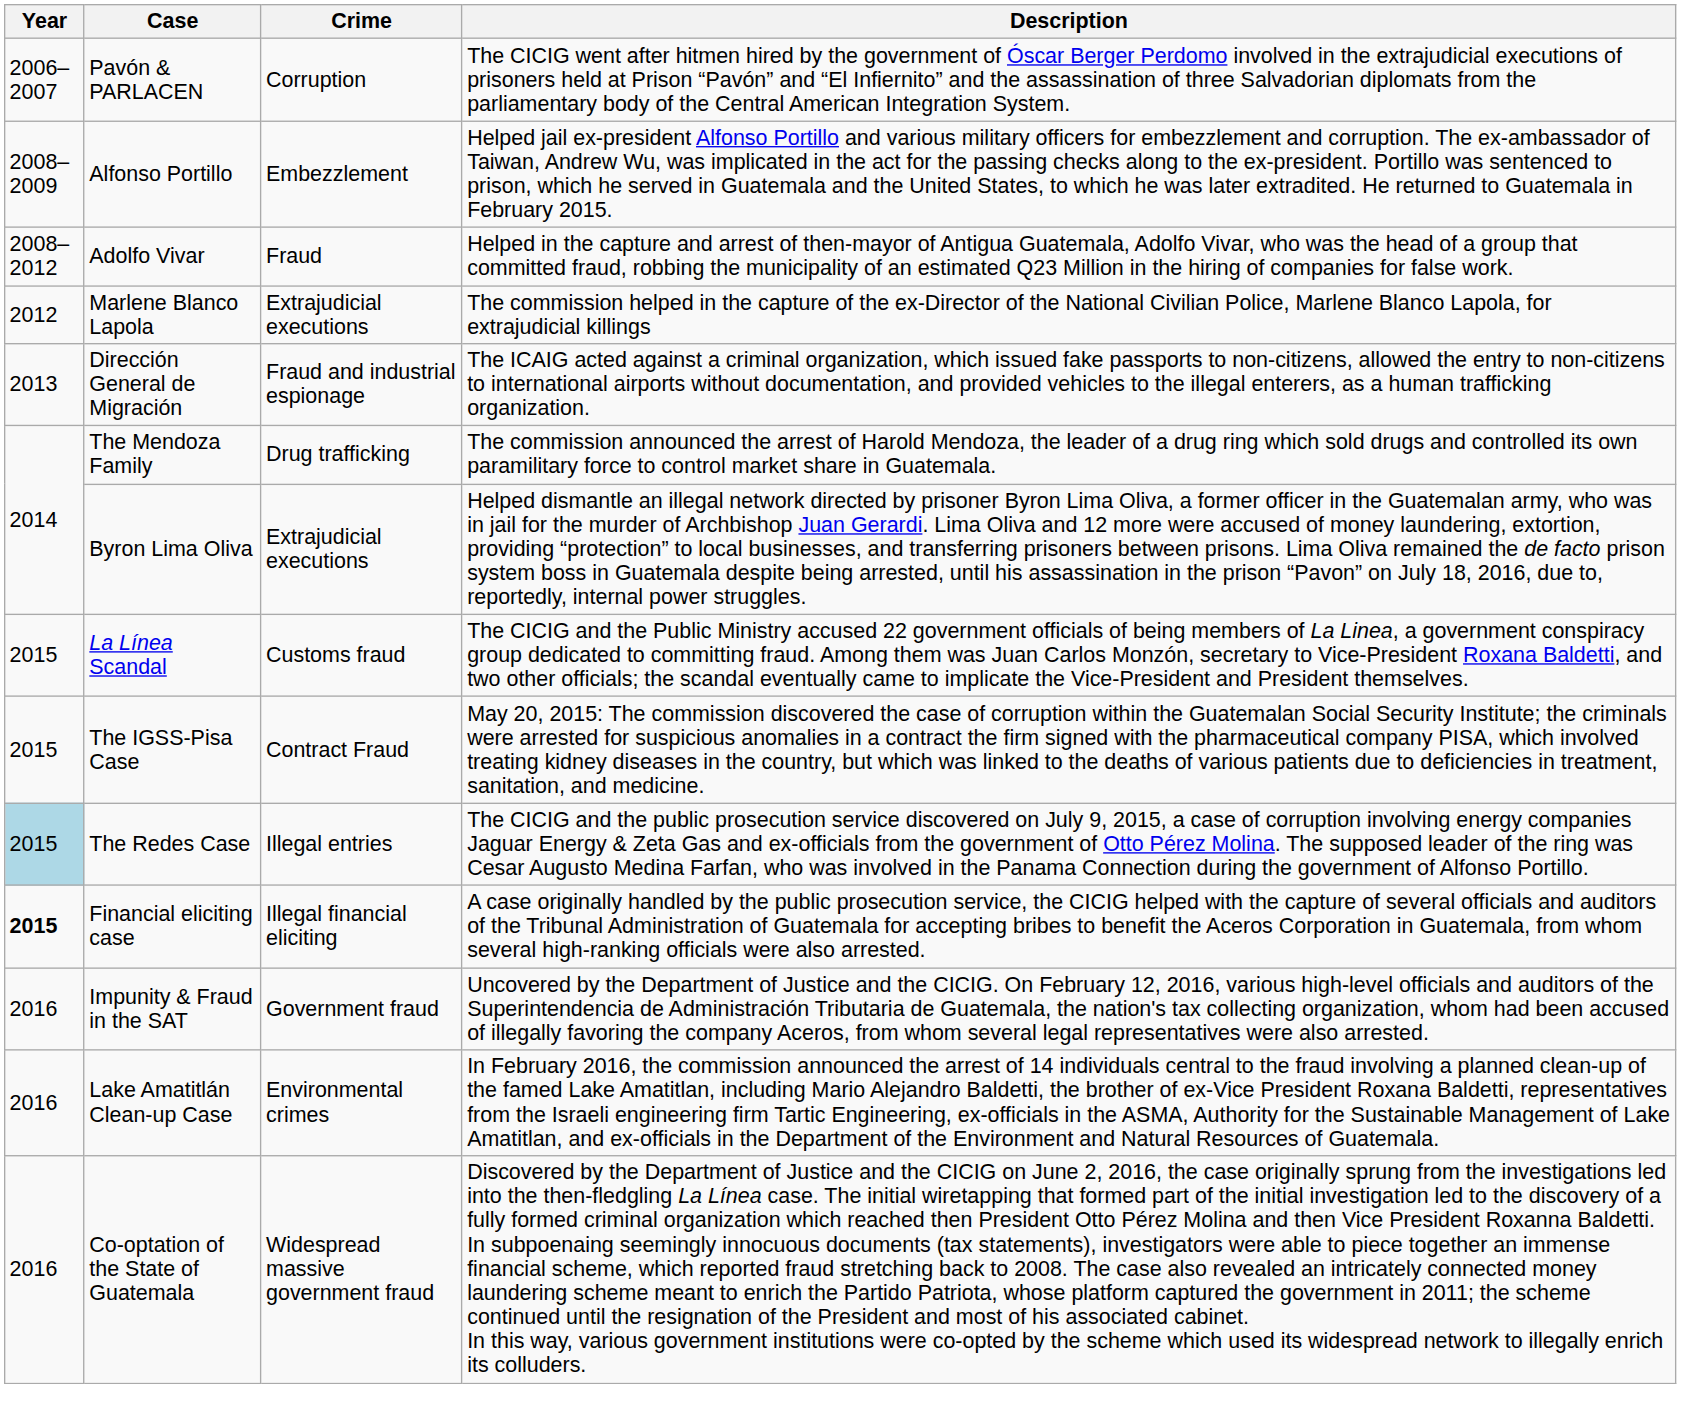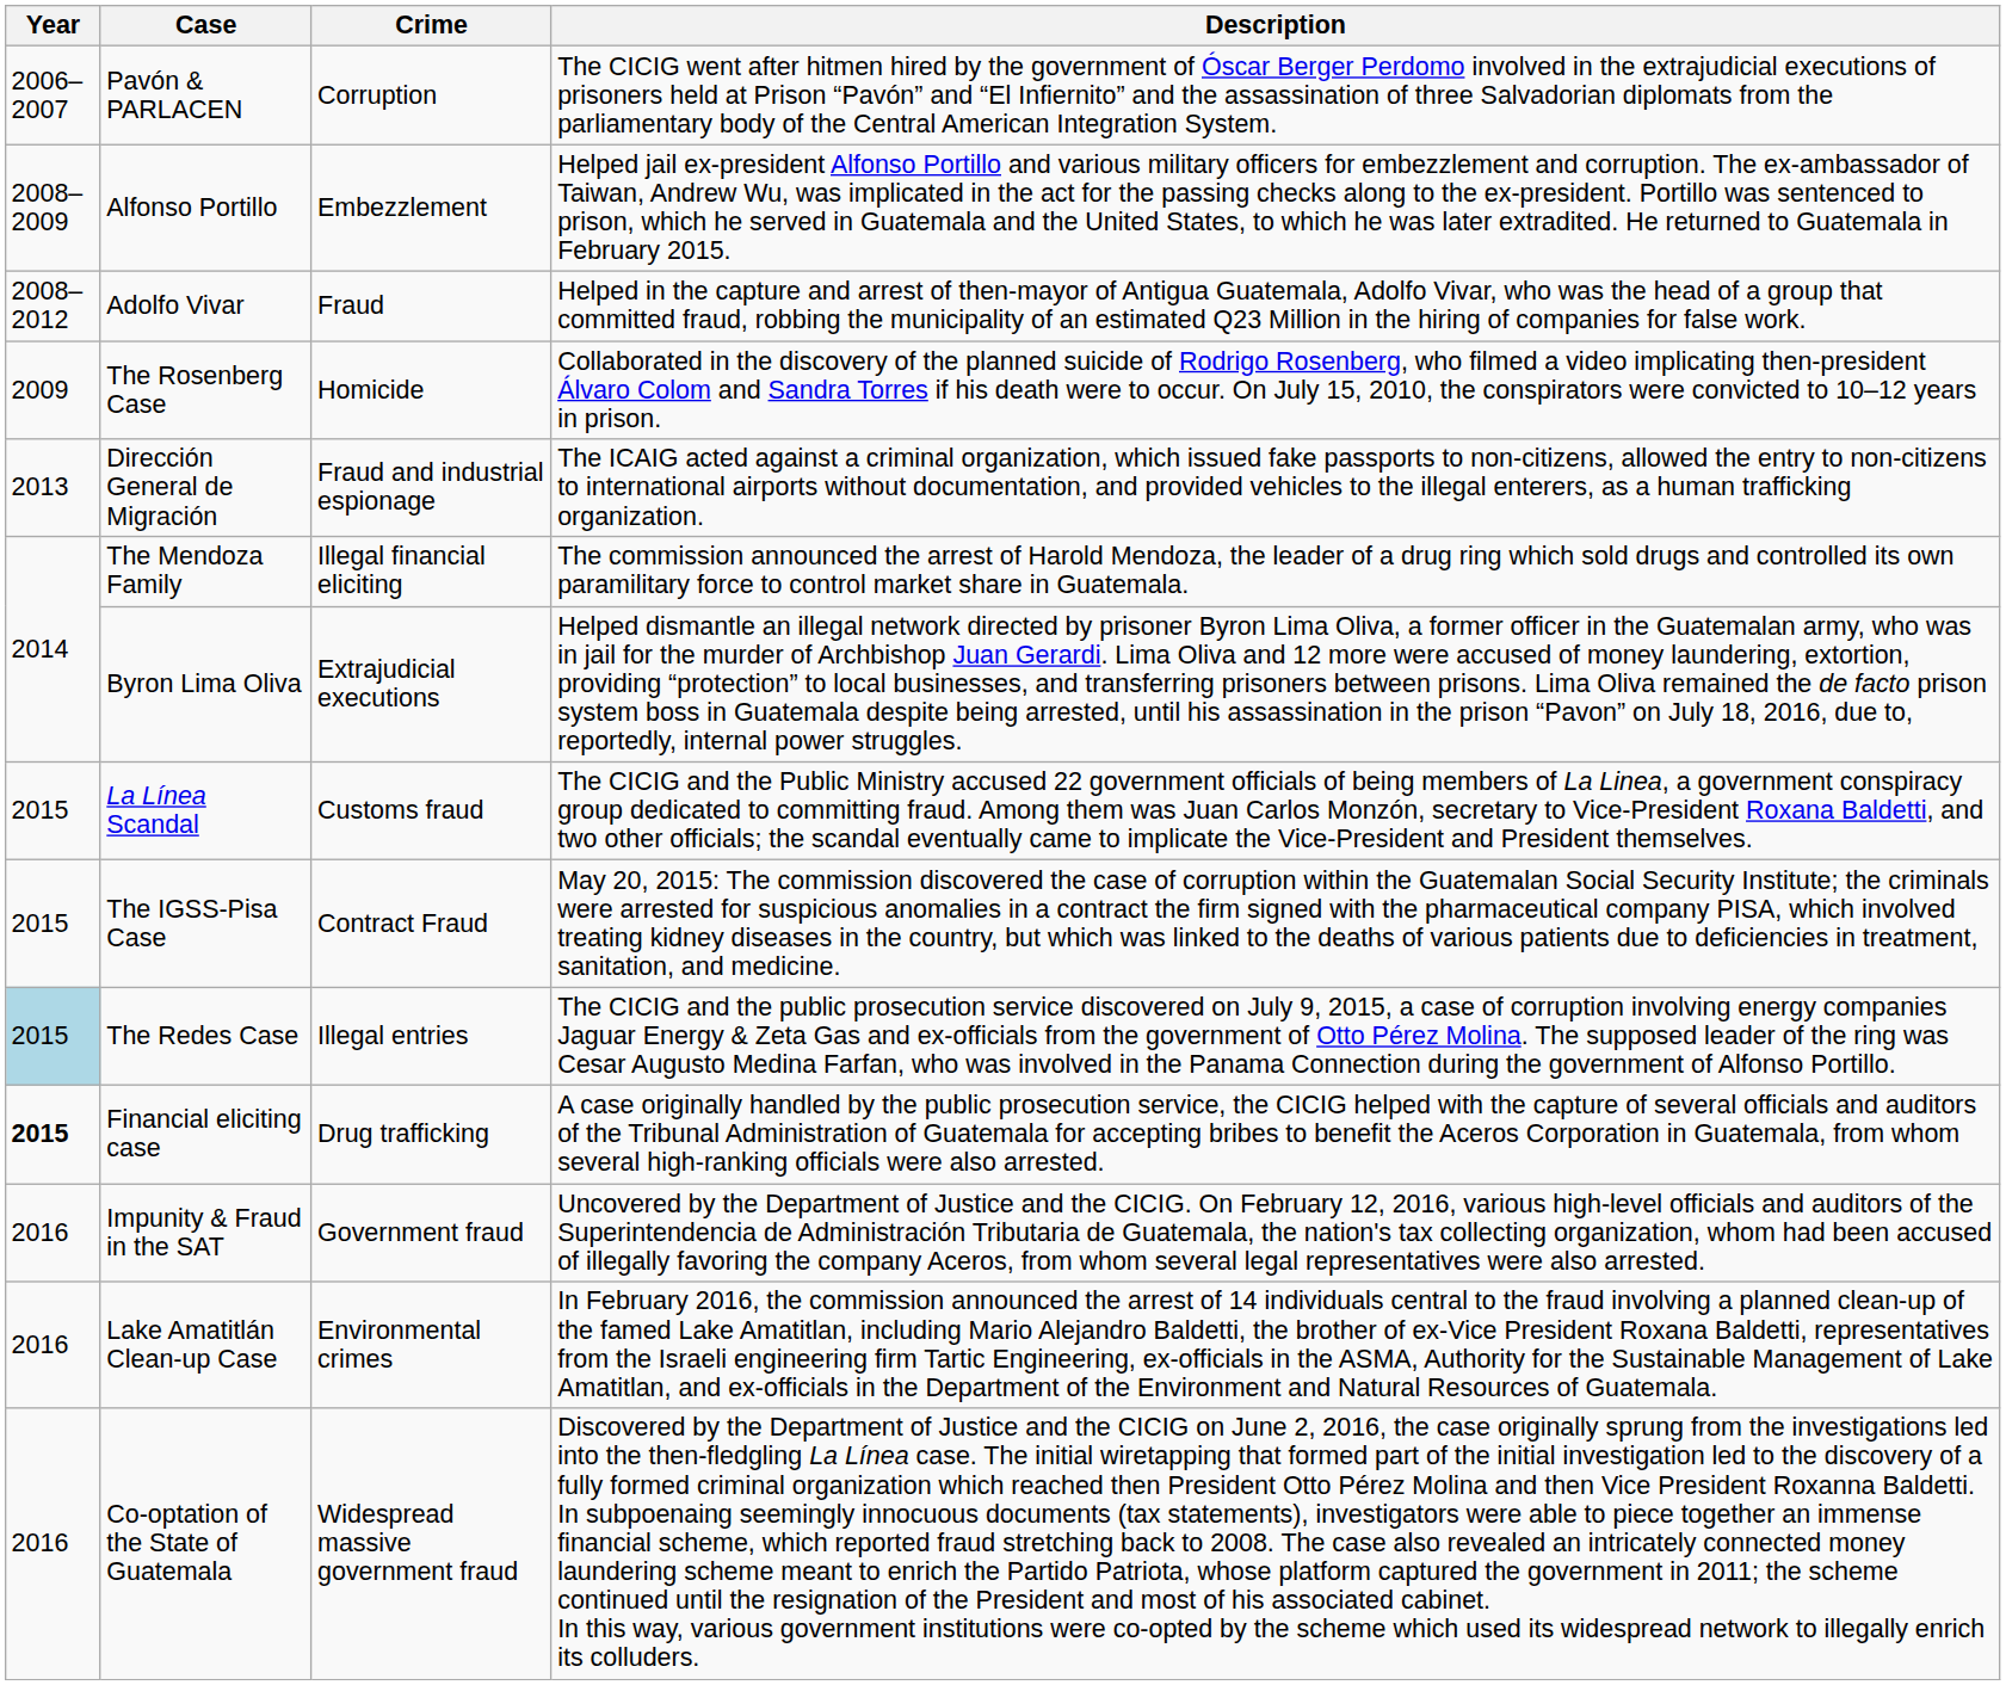+ row: 2009 | The Rosenberg Case | Homicide | Collaborated in the discovery of the planned suicide of Rodrigo Rosenberg, who filmed a video implicating then-president Álvaro Colom and Sandra Torres if his death were to occur. On July 15, 2010, the conspirators were convicted to 10–12 years in prison.
- row: 2012 | Marlene Blanco Lapola | Extrajudicial executions | The commission helped in the capture of the ex-Director of the National Civilian Police, Marlene Blanco Lapola, for extrajudicial killings
The Mendoza Family | Crime: Drug trafficking -> Illegal financial eliciting
Financial eliciting case | Crime: Illegal financial eliciting -> Drug trafficking
